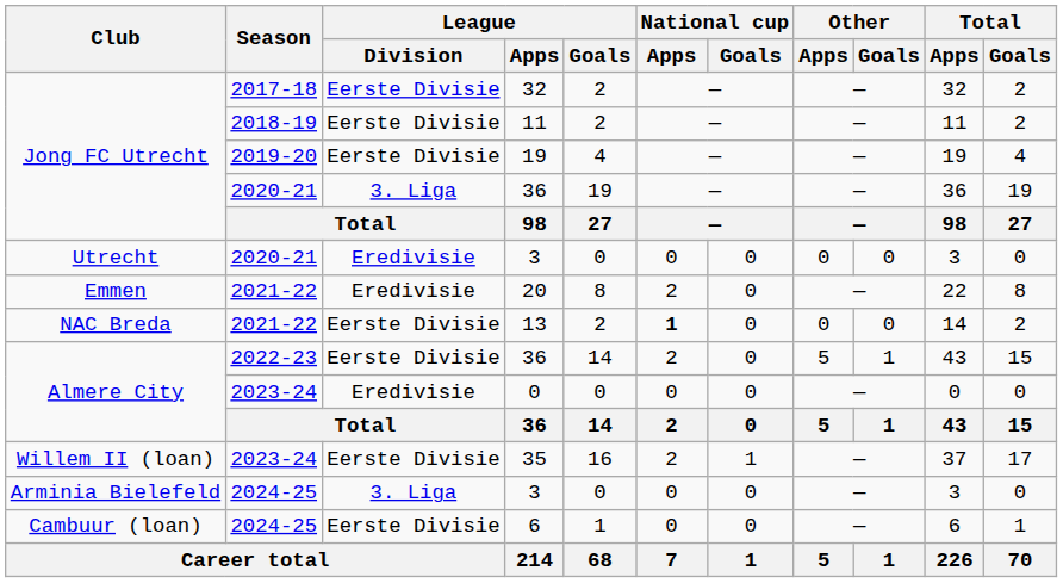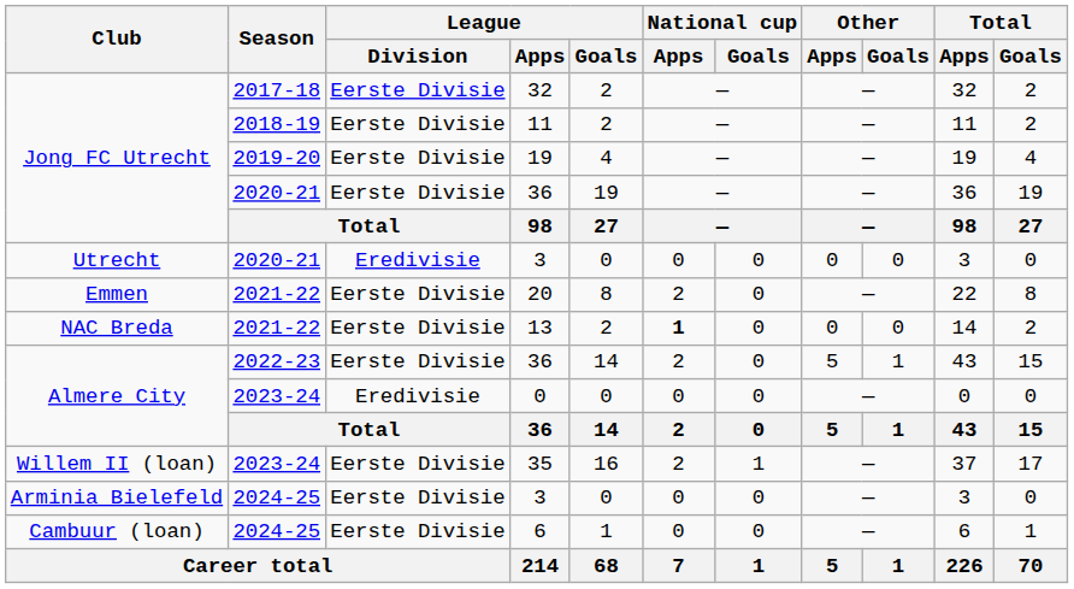Jong FC Utrecht / 36 | League / Division: 3. Liga -> Eerste Divisie
20 | League / Division: Eredivisie -> Eerste Divisie
Arminia Bielefeld / 3 | League / Division: 3. Liga -> Eerste Divisie
